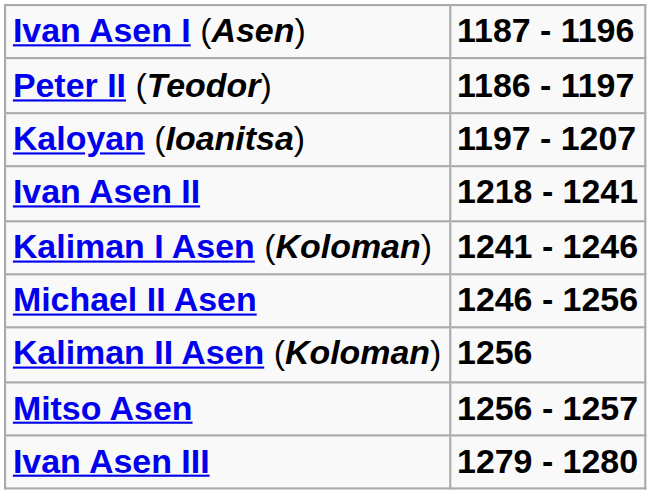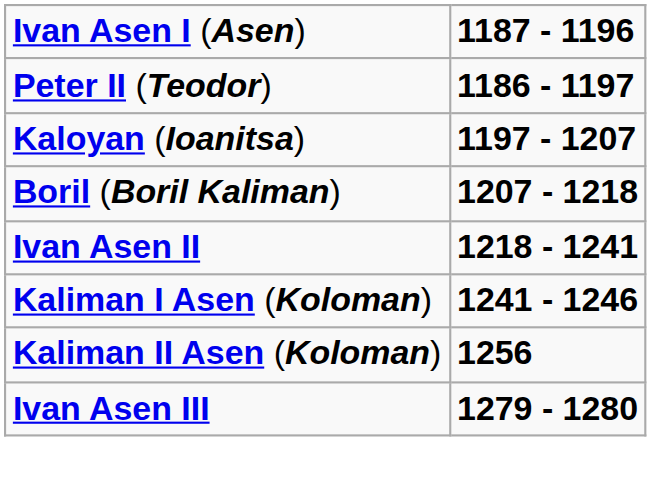+ row: Boril (Boril Kaliman) | 1207 - 1218
- row: Michael II Asen | 1246 - 1256
- row: Mitso Asen | 1256 - 1257
